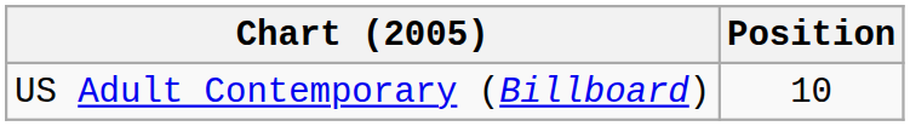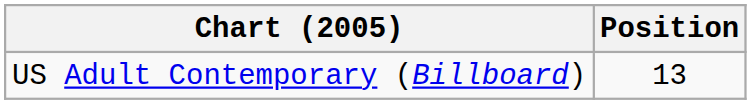US Adult Contemporary (Billboard) | Position: 10 -> 13
